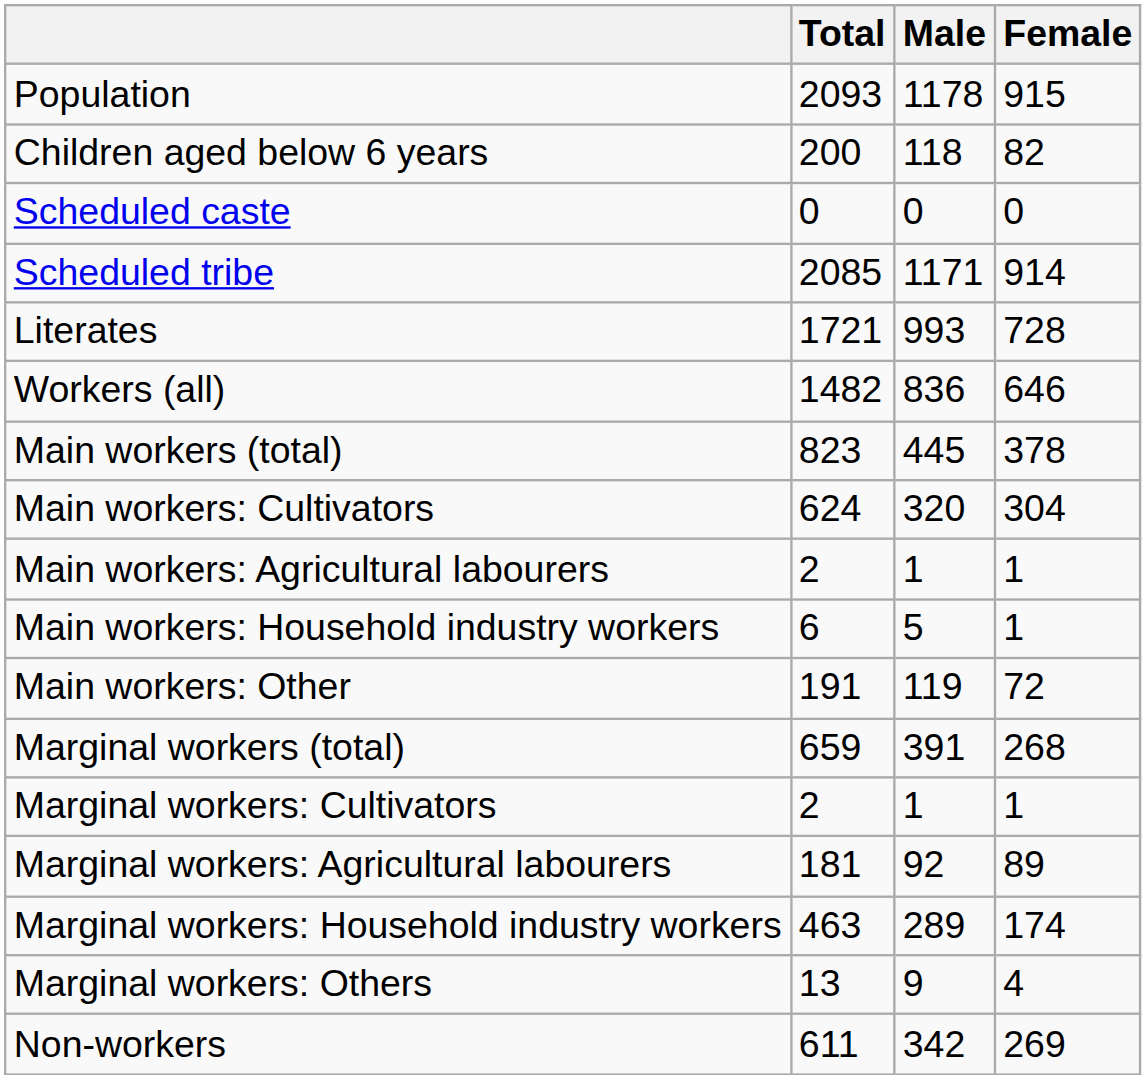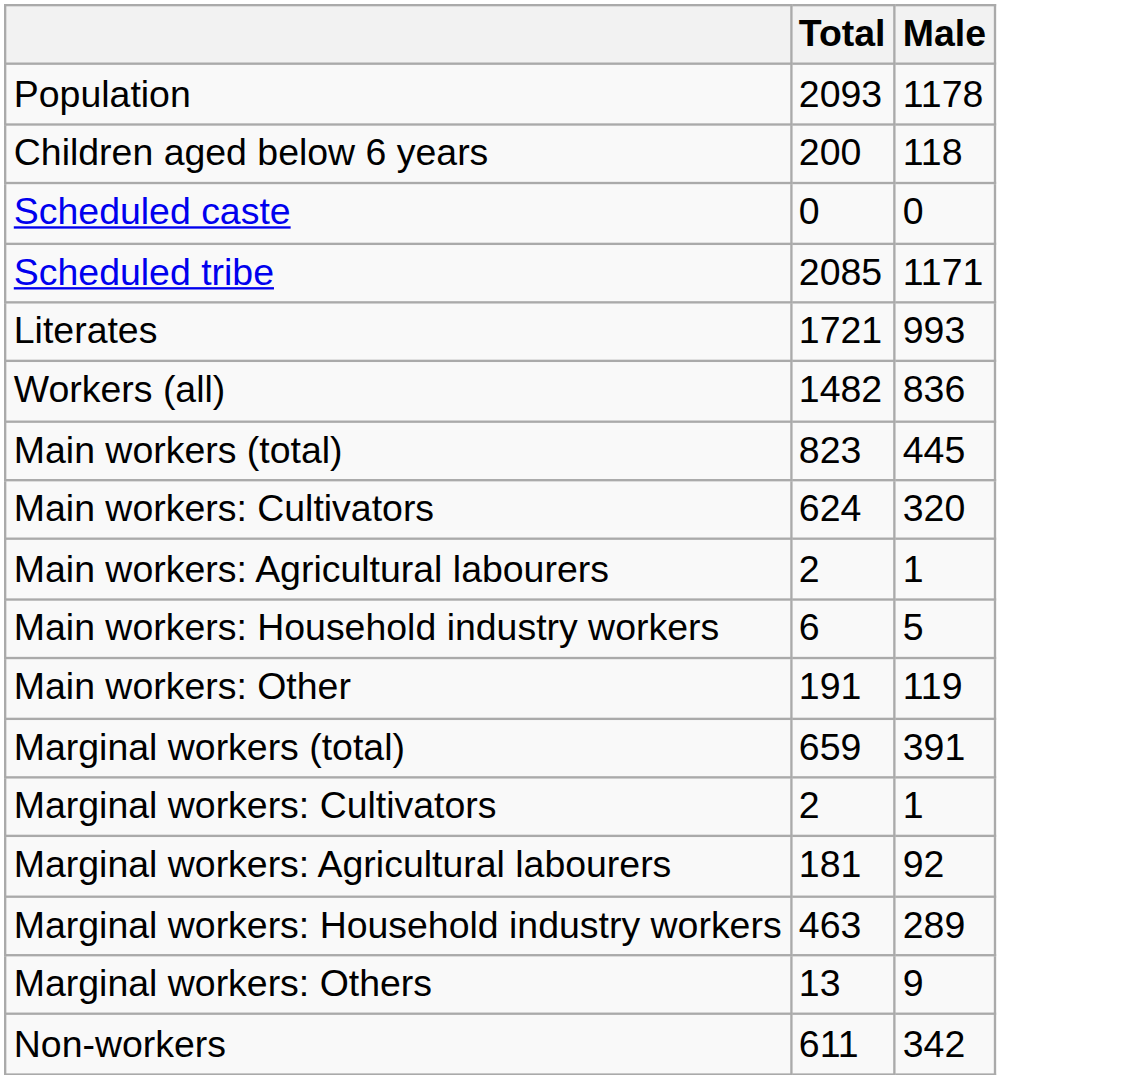- column: Female | 915 | 82 | 0 | 914 | 728 | 646 | 378 | 304 | 1 | 1 | 72 | 268 | 1 | 89 | 174 | 4 | 269
